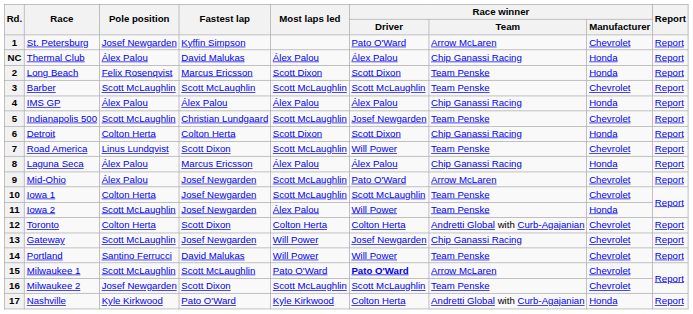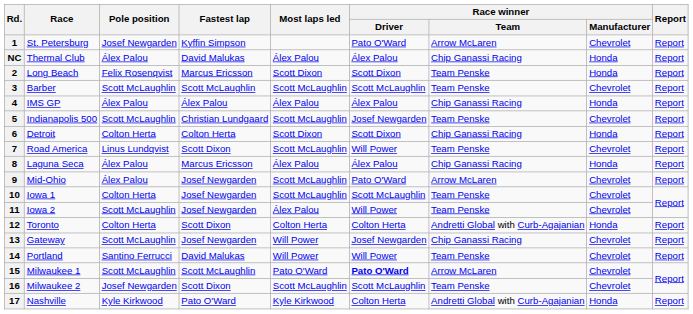11 | Race winner / Manufacturer: Honda -> Chevrolet
12 | Race winner / Manufacturer: Chevrolet -> Honda
